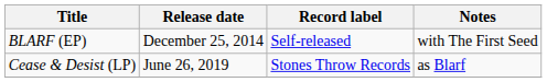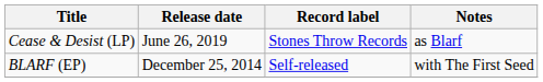rows swapped: BLARF (EP) <-> Cease & Desist (LP)
